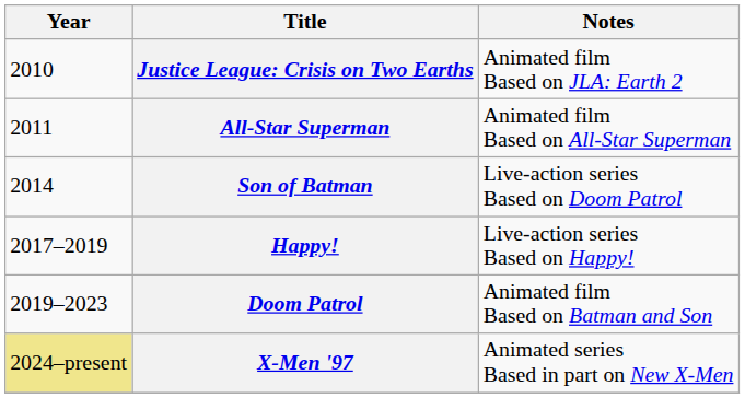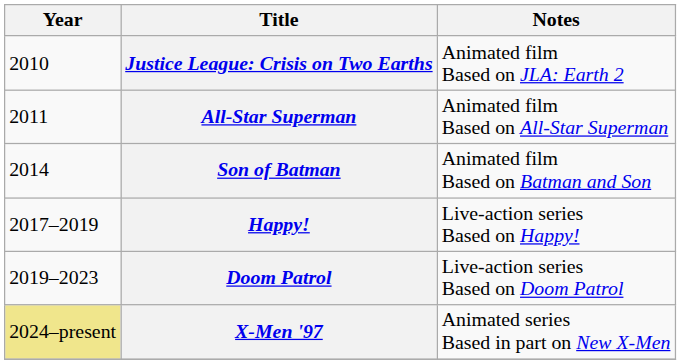Son of Batman | Notes: Live-action series Based on Doom Patrol -> Animated film Based on Batman and Son
Doom Patrol | Notes: Animated film Based on Batman and Son -> Live-action series Based on Doom Patrol
